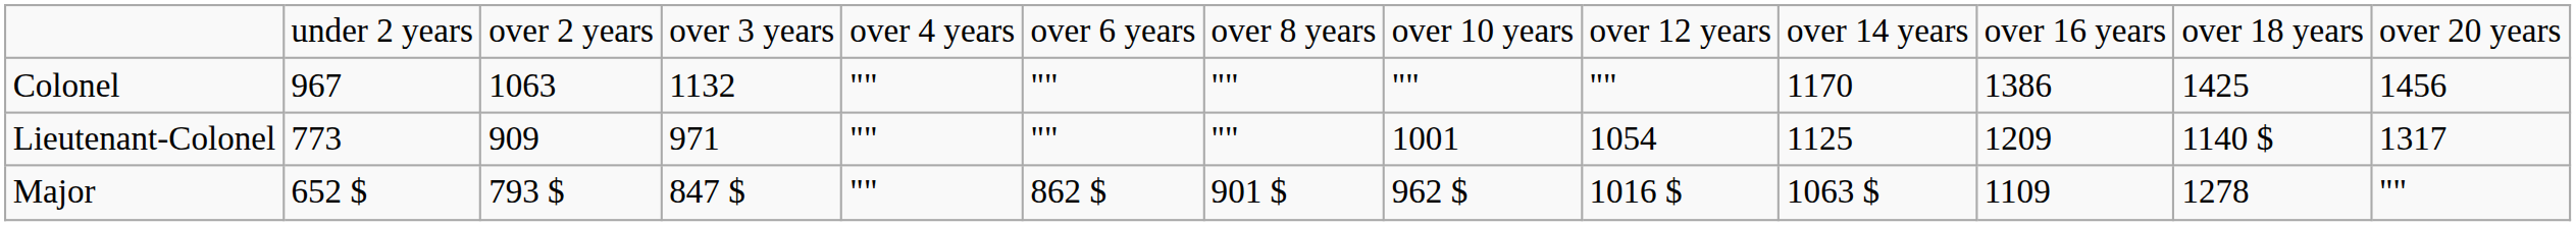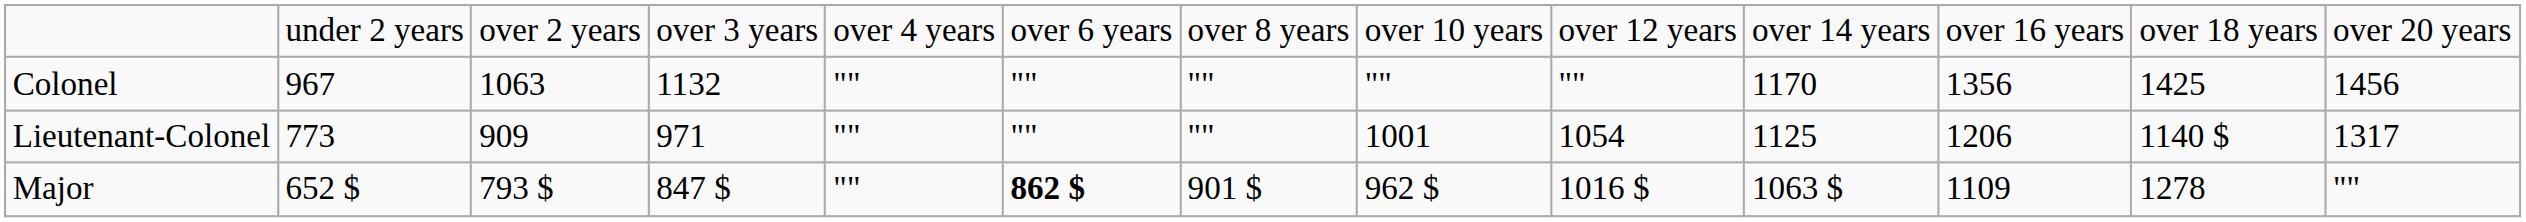Colonel | column 11: 1386 -> 1356
Lieutenant-Colonel | column 11: 1209 -> 1206
Major | column 6: normal -> bold
